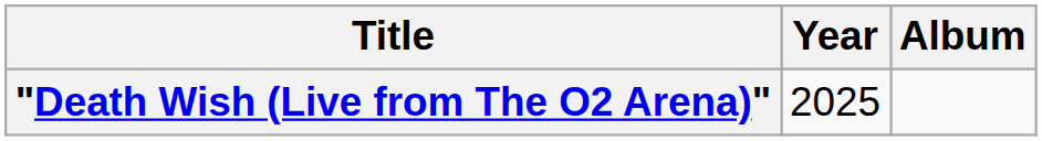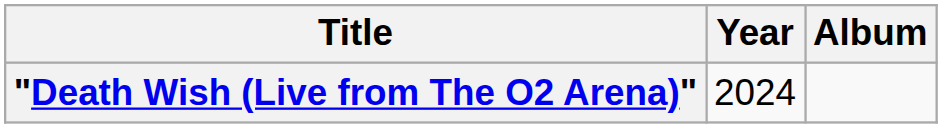"Death Wish (Live from The O2 Arena)" | Year: 2025 -> 2024
